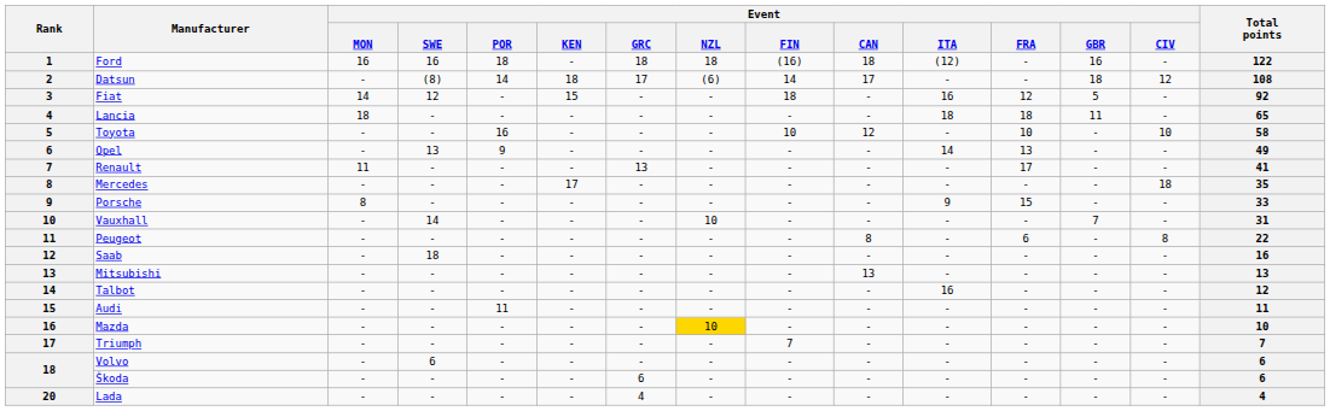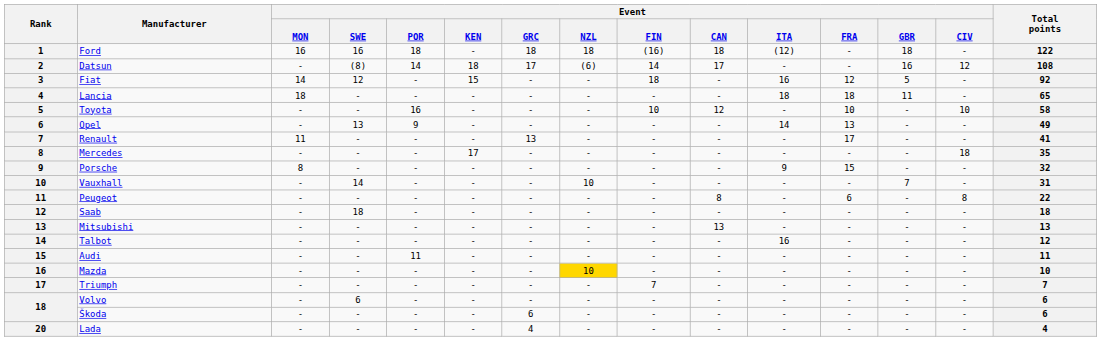Ford | Event / GBR: 16 -> 18
Datsun | Event / GBR: 18 -> 16
Porsche | Total points: 33 -> 32
Saab | Total points: 16 -> 18
